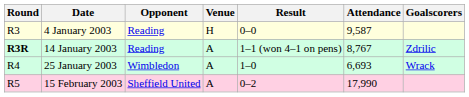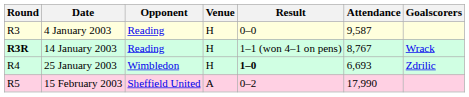14 January 2003 | Venue: A -> H
14 January 2003 | Goalscorers: Zdrilic -> Wrack
25 January 2003 | Venue: A -> H
25 January 2003 | Result: normal -> bold
25 January 2003 | Goalscorers: Wrack -> Zdrilic
